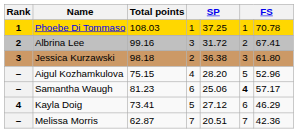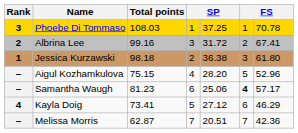Phoebe Di Tommaso | Rank: 1 -> 3
Jessica Kurzawski | Rank: 3 -> 1
